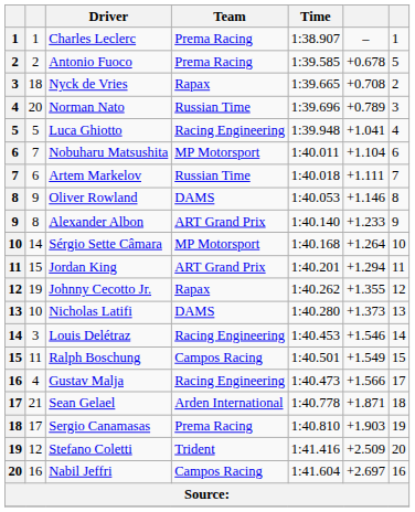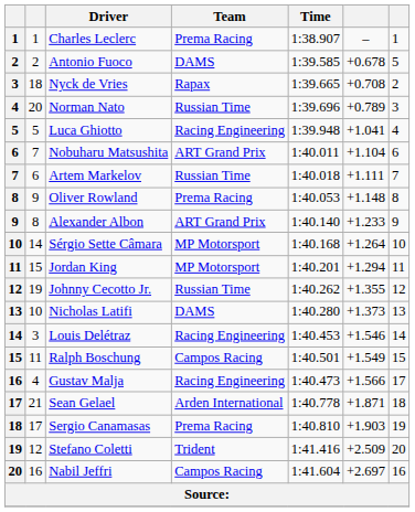Antonio Fuoco | Team: Prema Racing -> DAMS
Nobuharu Matsushita | Team: MP Motorsport -> ART Grand Prix
Oliver Rowland | Team: DAMS -> Prema Racing
Oliver Rowland | column 6: +1.146 -> +1.148
Jordan King | Team: ART Grand Prix -> MP Motorsport
Johnny Cecotto Jr. | Team: Rapax -> Russian Time
